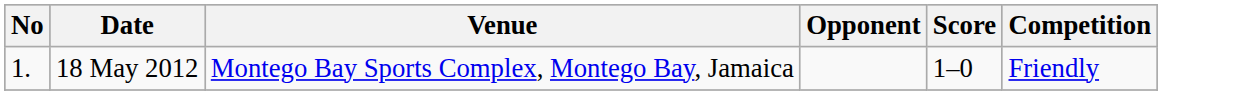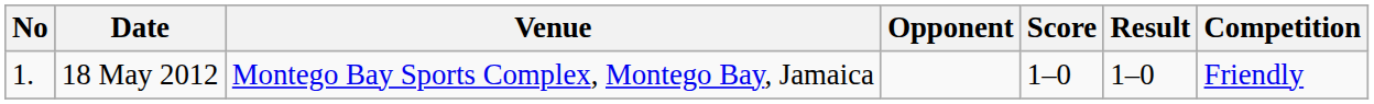+ column: Result | 1–0
